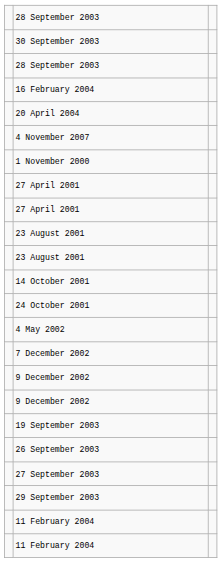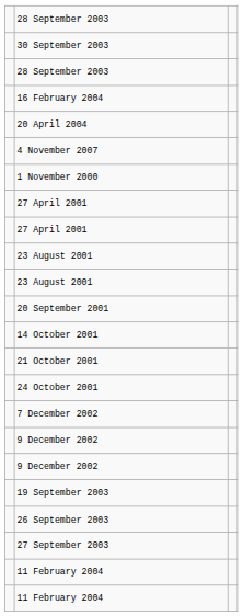+ row: 20 September 2001
+ row: 21 October 2001
- row: 4 May 2002
- row: 29 September 2003
